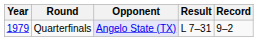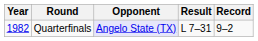Quarterfinals | Year: 1979 -> 1982
